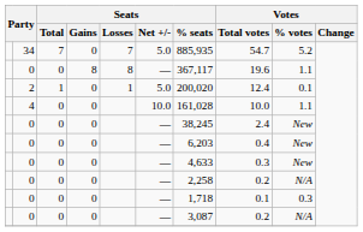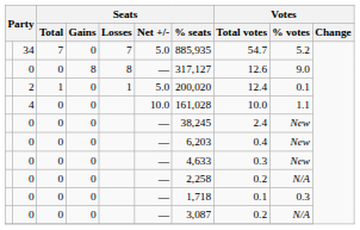0 / 8 | Seats / % seats: 367,117 -> 317,127
0 / 8 | Votes / Total votes: 19.6 -> 12.6
0 / 8 | Votes / % votes: 1.1 -> 9.0
